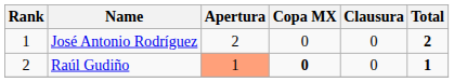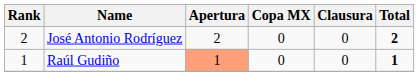José Antonio Rodríguez | Rank: 1 -> 2
Raúl Gudiño | Rank: 2 -> 1
Raúl Gudiño | Copa MX: bold -> normal
